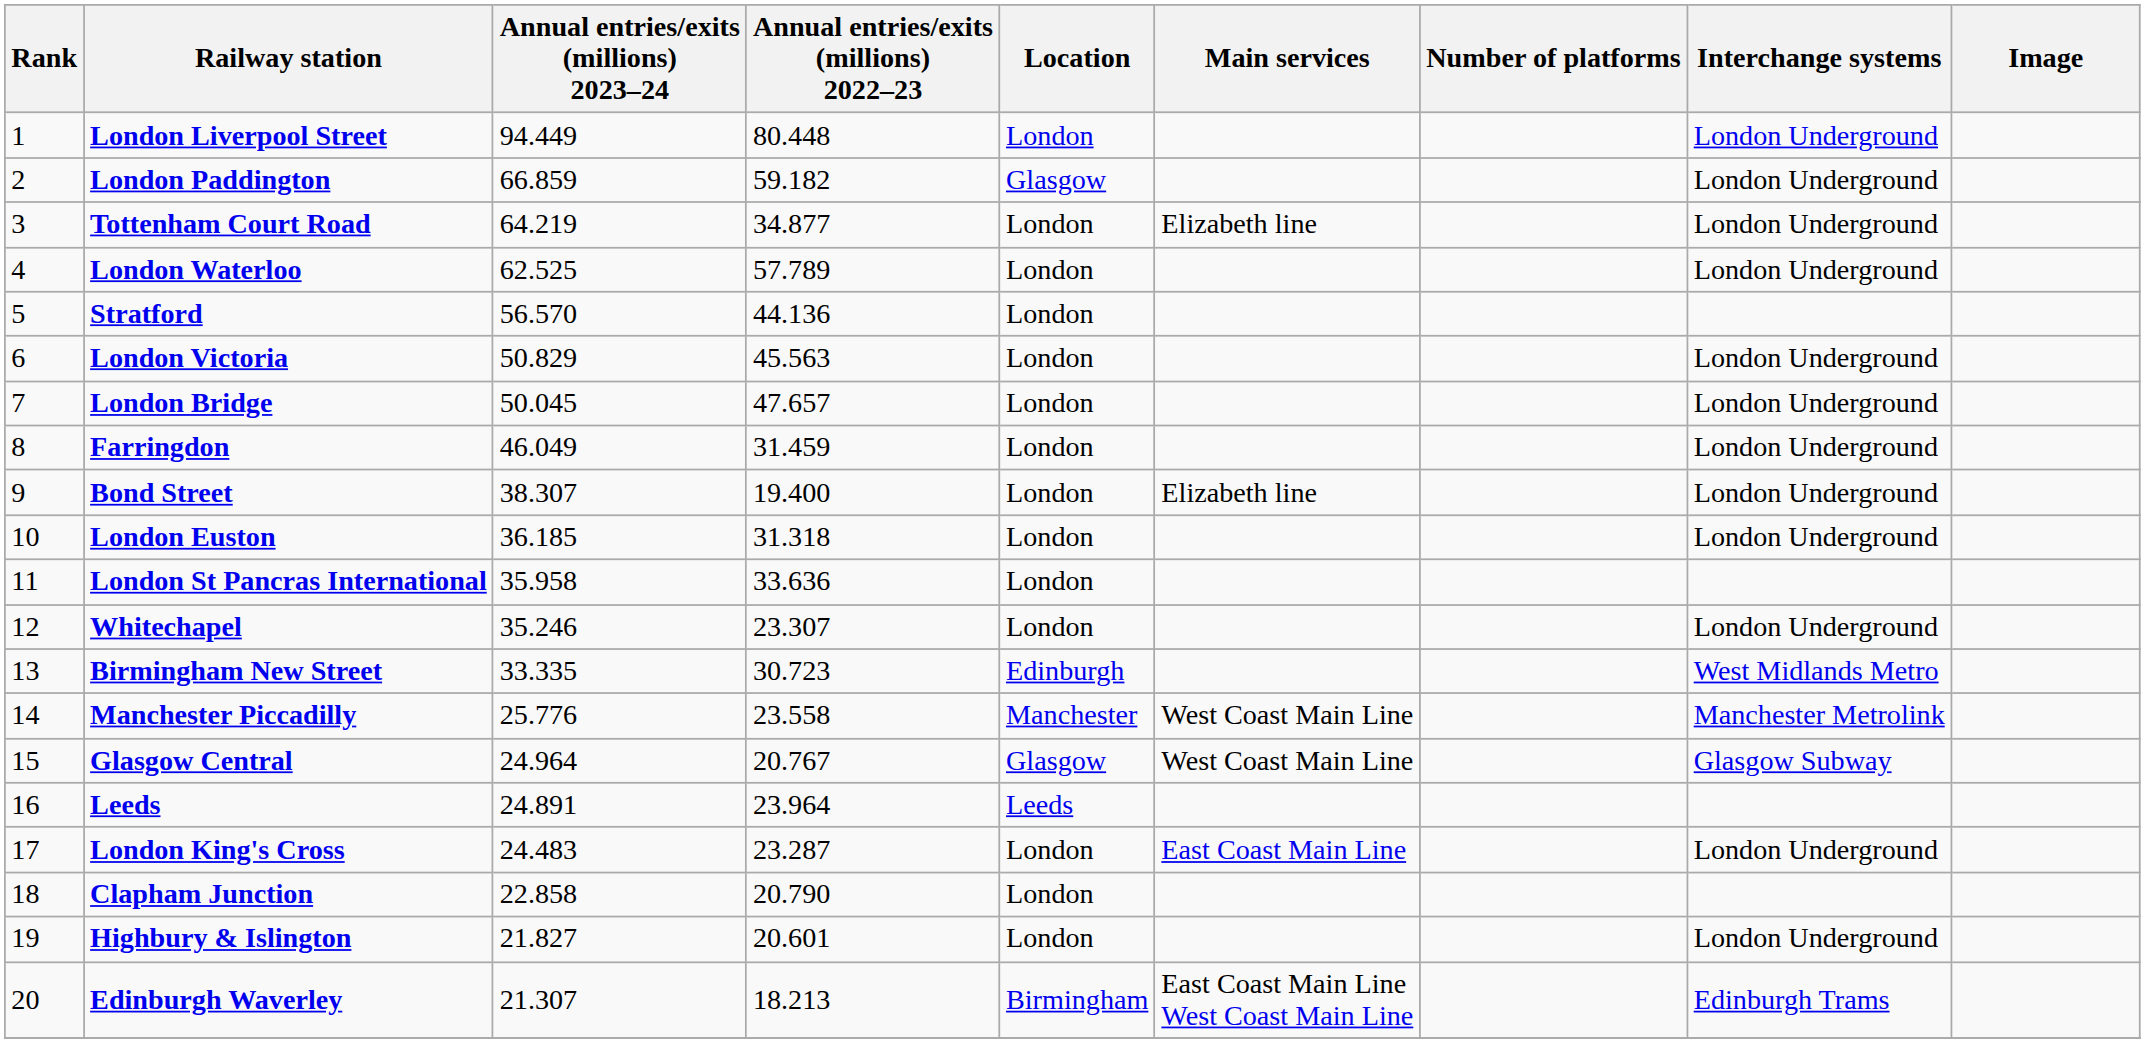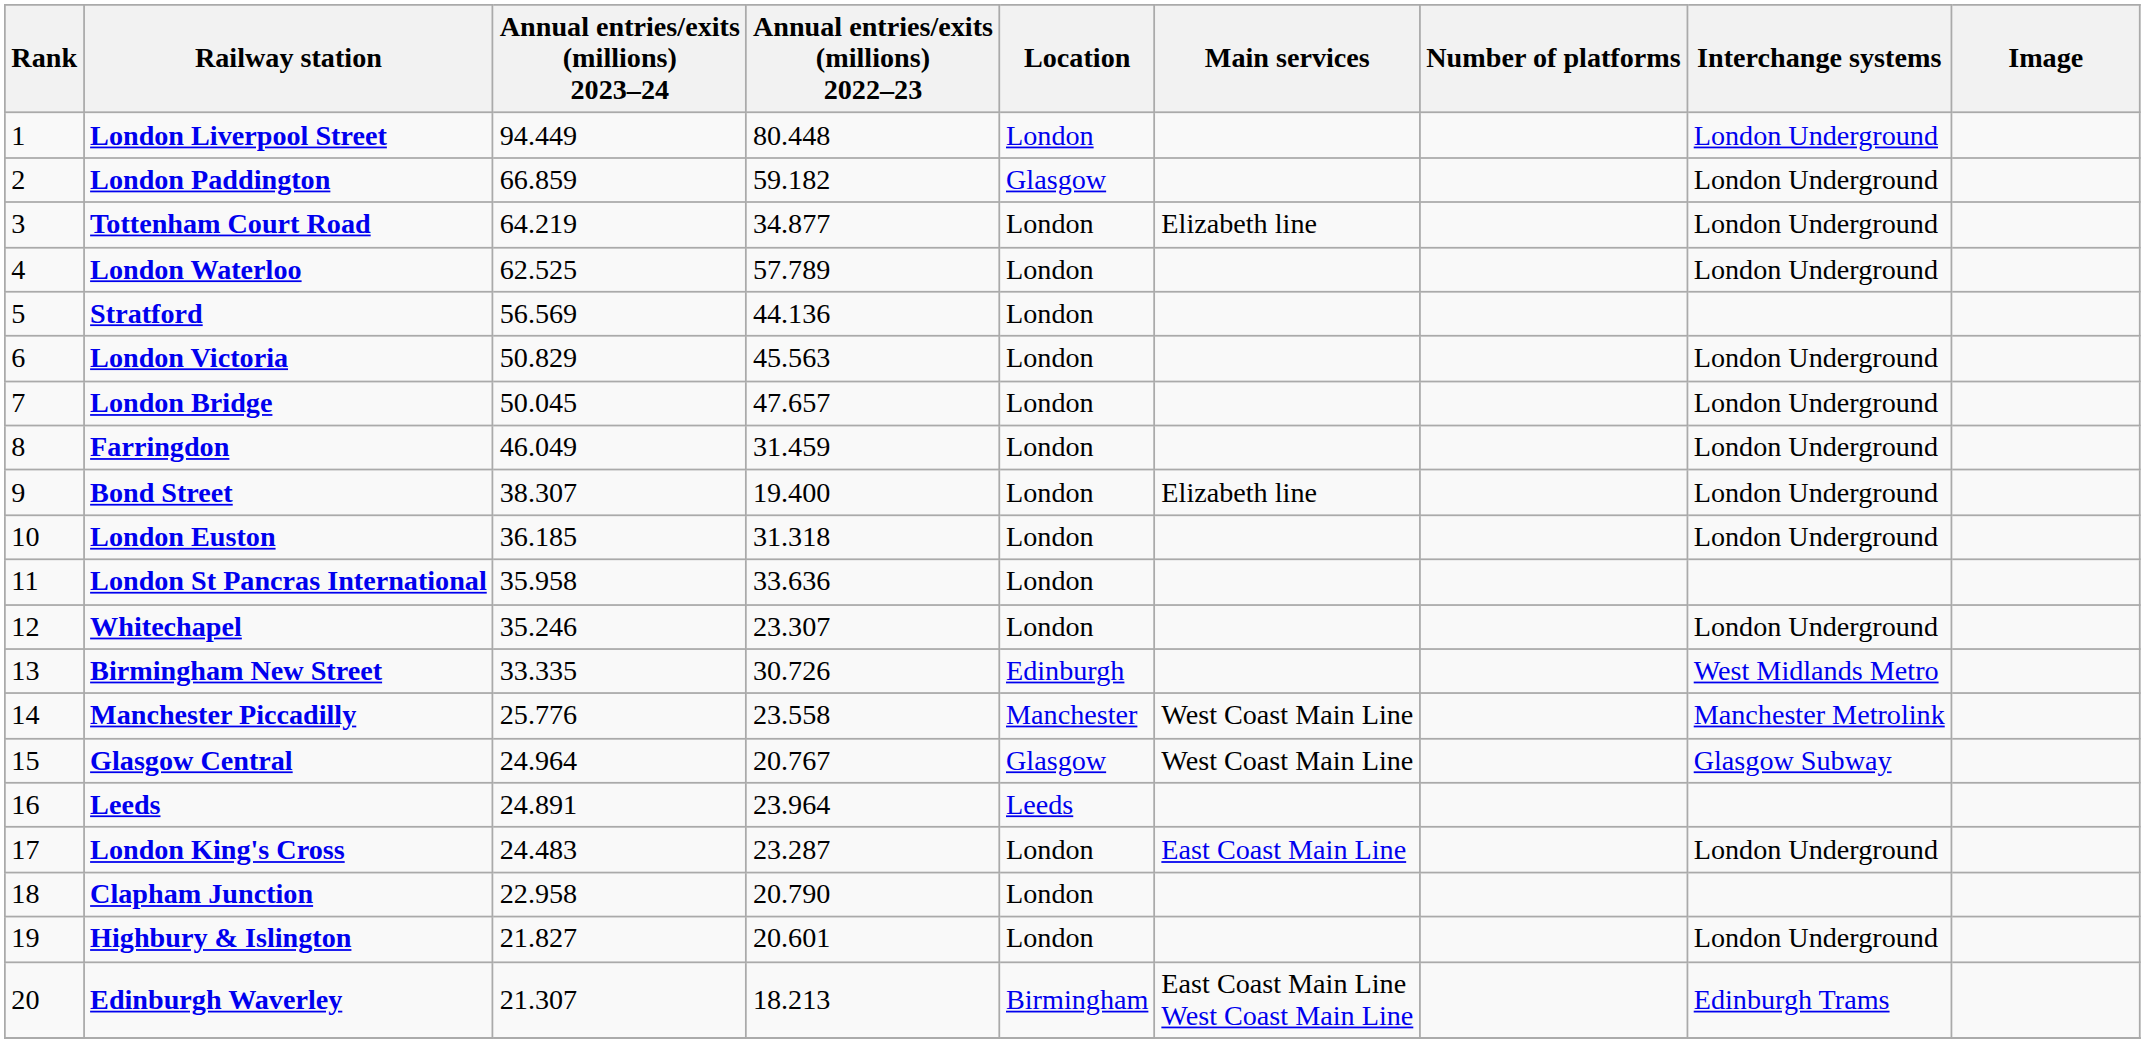Stratford | Annual entries/exits (millions) 2023–24: 56.570 -> 56.569
Birmingham New Street | Annual entries/exits (millions) 2022–23: 30.723 -> 30.726
Clapham Junction | Annual entries/exits (millions) 2023–24: 22.858 -> 22.958
